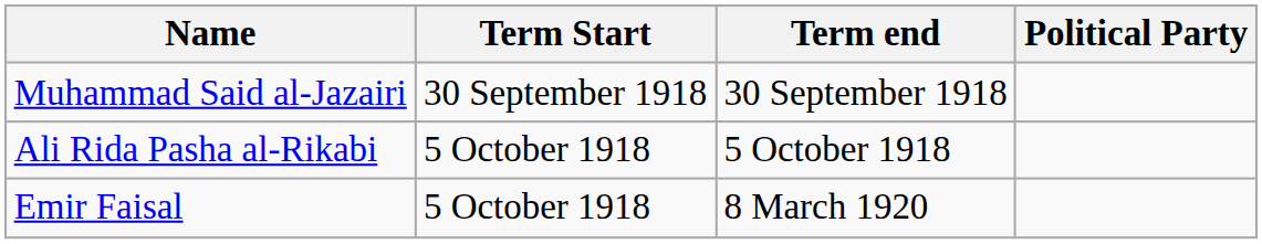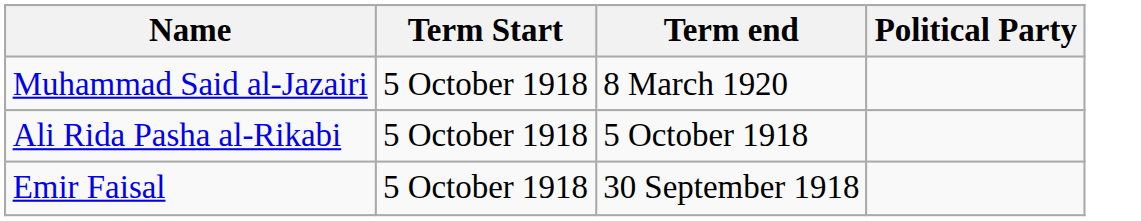Muhammad Said al-Jazairi | Term Start: 30 September 1918 -> 5 October 1918
Muhammad Said al-Jazairi | Term end: 30 September 1918 -> 8 March 1920
Emir Faisal | Term end: 8 March 1920 -> 30 September 1918
